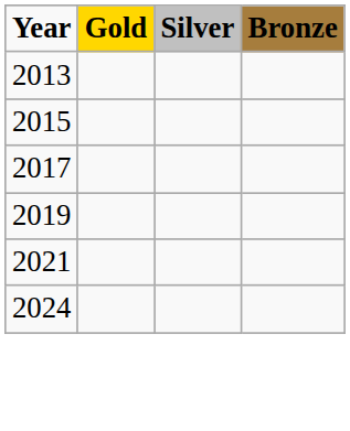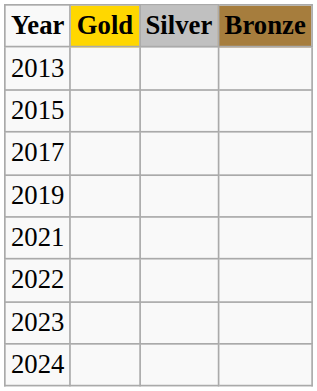+ row: 2022
+ row: 2023
